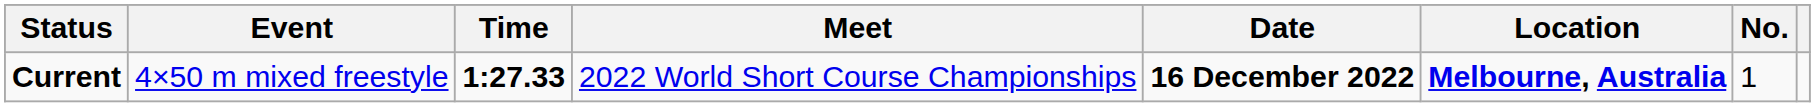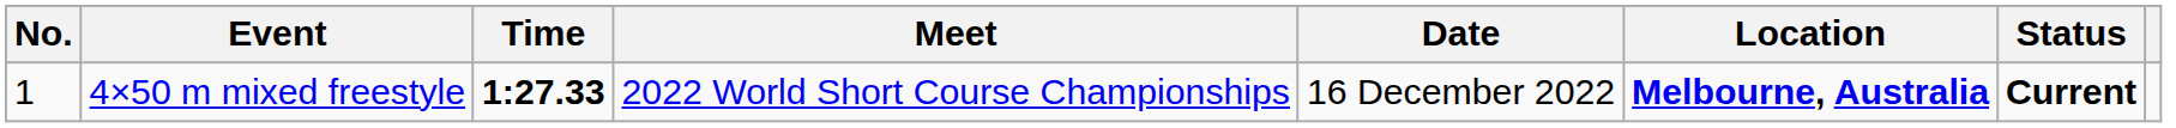columns swapped: No. <-> Status
4×50 m mixed freestyle | Date: bold -> normal
